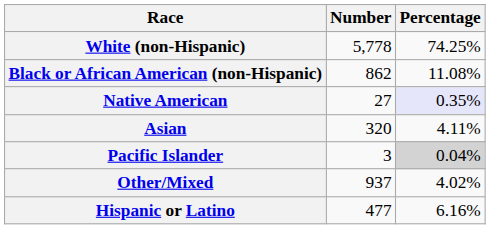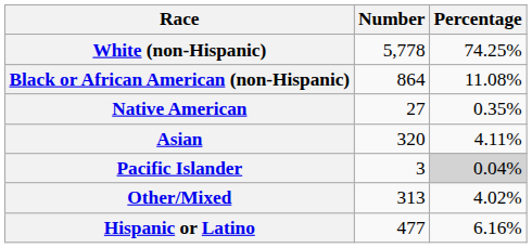Black or African American (non-Hispanic) | Number: 862 -> 864
Native American | Percentage: lavender background -> no background
Other/Mixed | Number: 937 -> 313
